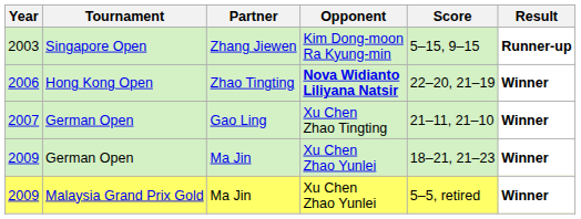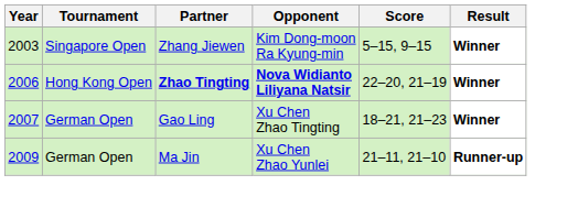2003 | Result: Runner-up -> Winner
2006 | Partner: normal -> bold
2007 | Score: 21–11, 21–10 -> 18–21, 21–23
2009 / German Open | Score: 18–21, 21–23 -> 21–11, 21–10
2009 / German Open | Result: Winner -> Runner-up
- row: 2009 | Malaysia Grand Prix Gold | Ma Jin | Xu Chen Zhao Yunlei | 5–5, retired | Winner
